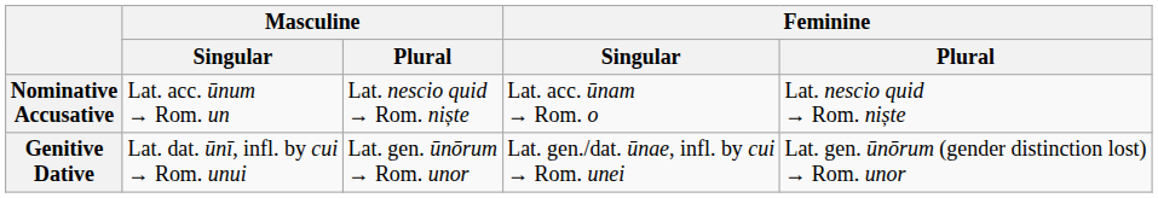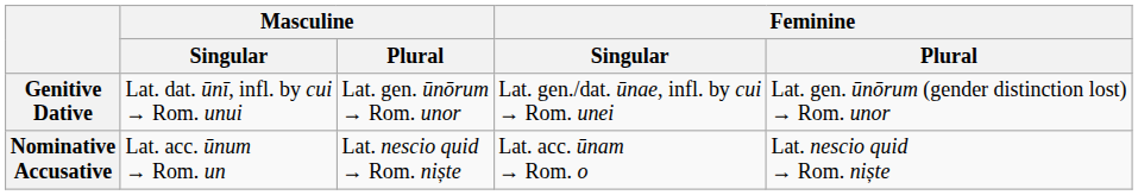rows swapped: Nominative Accusative <-> Genitive Dative
